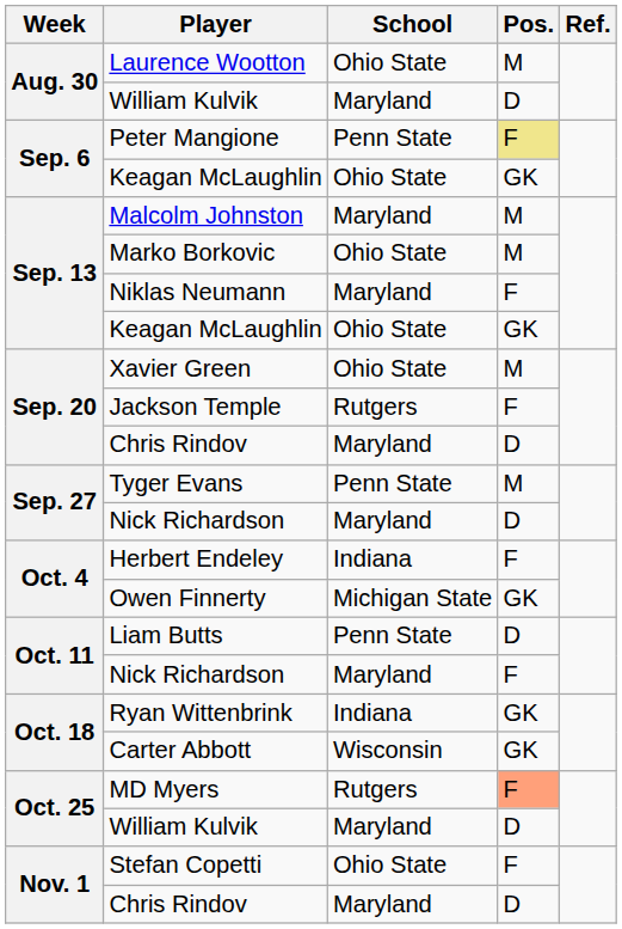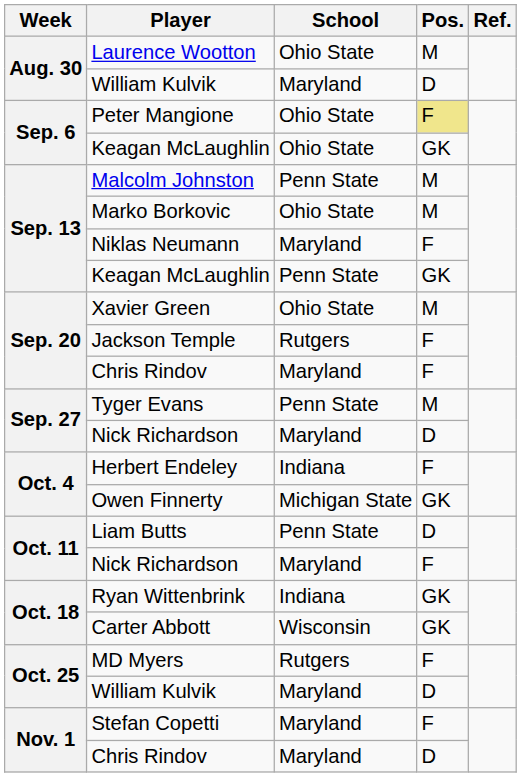Peter Mangione | School: Penn State -> Ohio State
Malcolm Johnston | School: Maryland -> Penn State
Sep. 13 / Keagan McLaughlin | School: Ohio State -> Penn State
Sep. 20 / Chris Rindov | Pos.: D -> F
MD Myers | Pos.: lightsalmon background -> no background
Stefan Copetti | School: Ohio State -> Maryland
